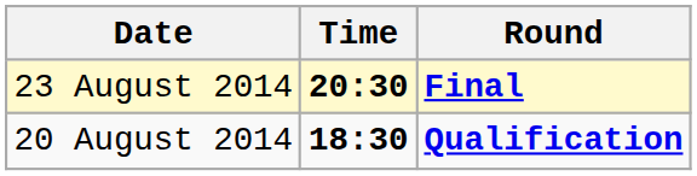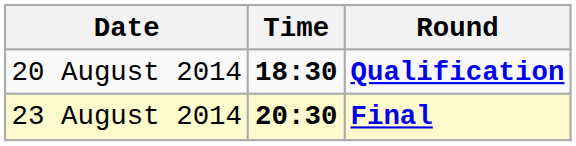rows swapped: 20 August 2014 <-> 23 August 2014
